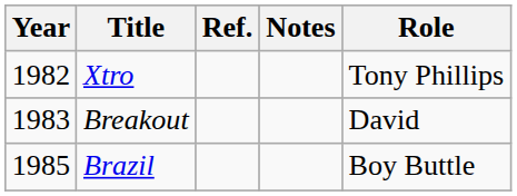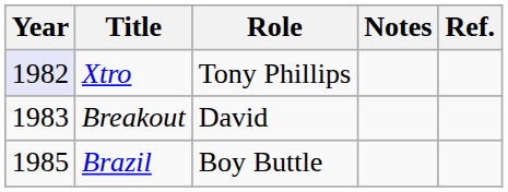columns swapped: Role <-> Ref.
Xtro | Year: no background -> lavender background
